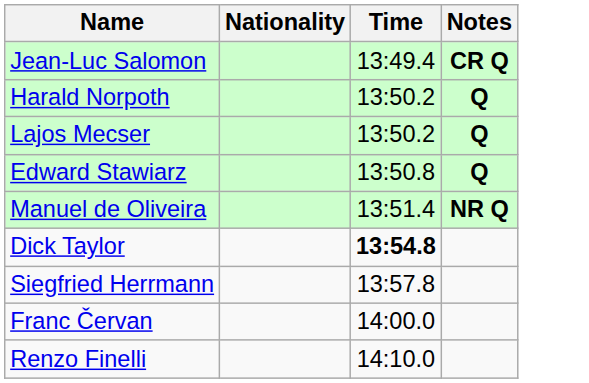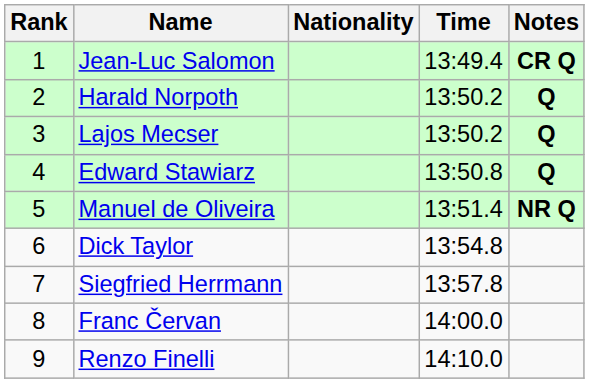+ column: Rank | 1 | 2 | 3 | 4 | 5 | 6 | 7 | 8 | 9
Dick Taylor | Time: bold -> normal
